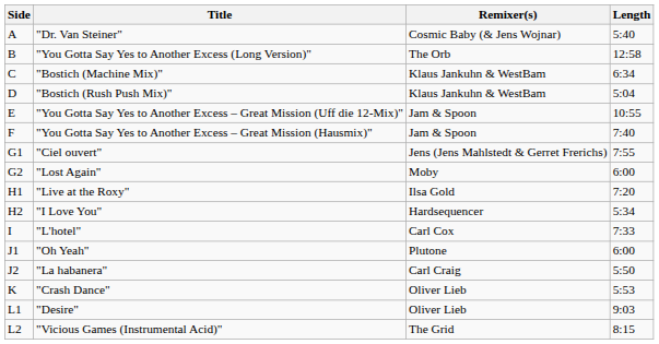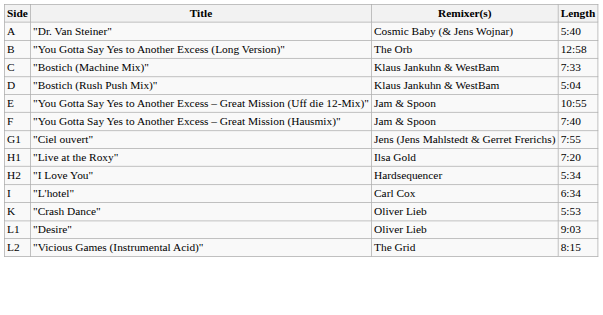"Bostich (Machine Mix)" | Length: 6:34 -> 7:33
- row: G2 | "Lost Again" | Moby | 6:00
"L'hotel" | Length: 7:33 -> 6:34
- row: J1 | "Oh Yeah" | Plutone | 6:00
- row: J2 | "La habanera" | Carl Craig | 5:50
